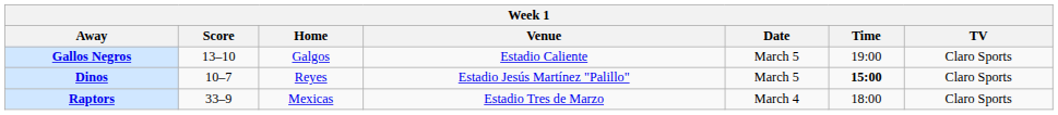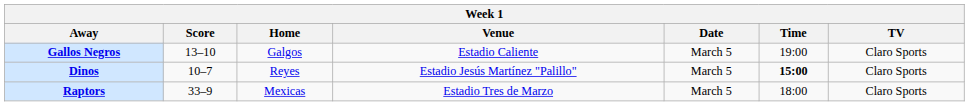Raptors | Date: March 4 -> March 5
